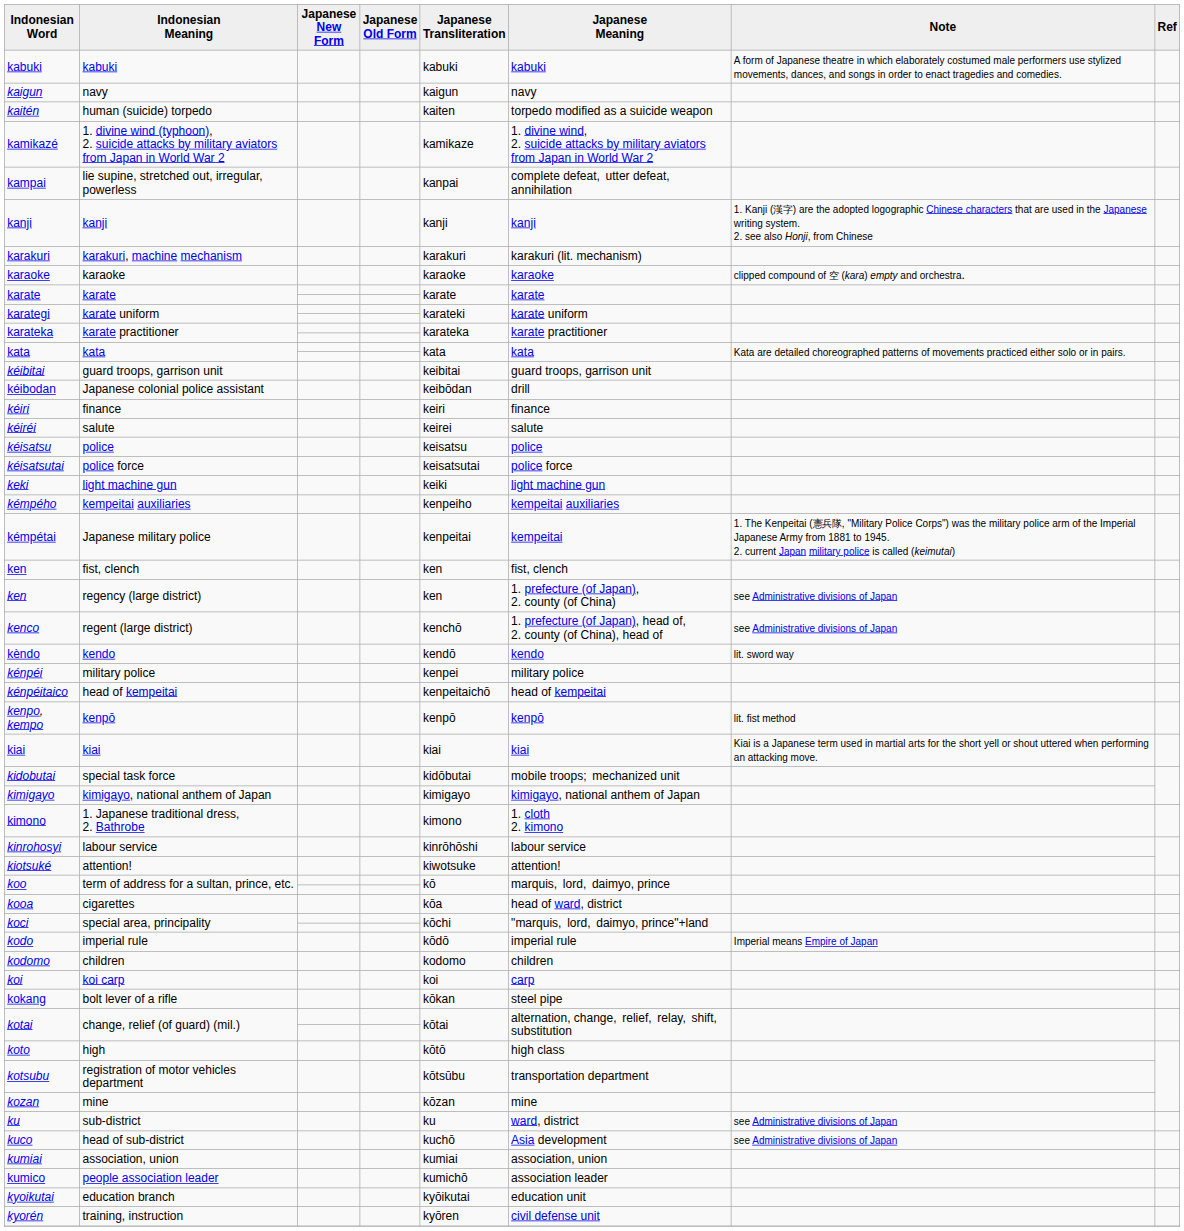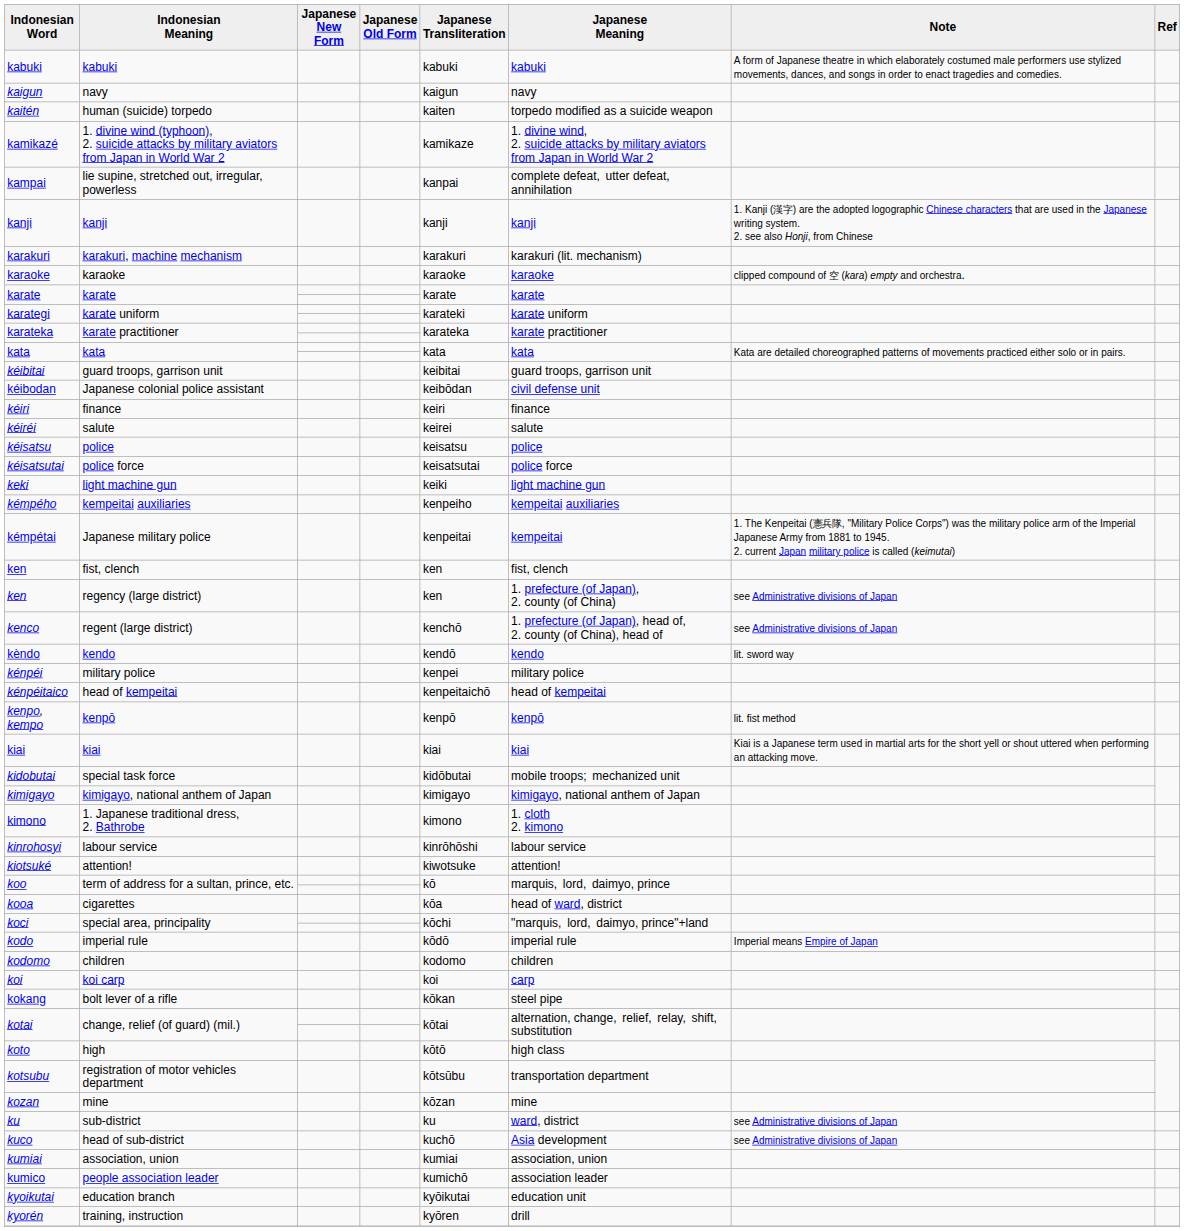Japanese colonial police assistant | Japanese Meaning: drill -> civil defense unit
training, instruction | Japanese Meaning: civil defense unit -> drill
